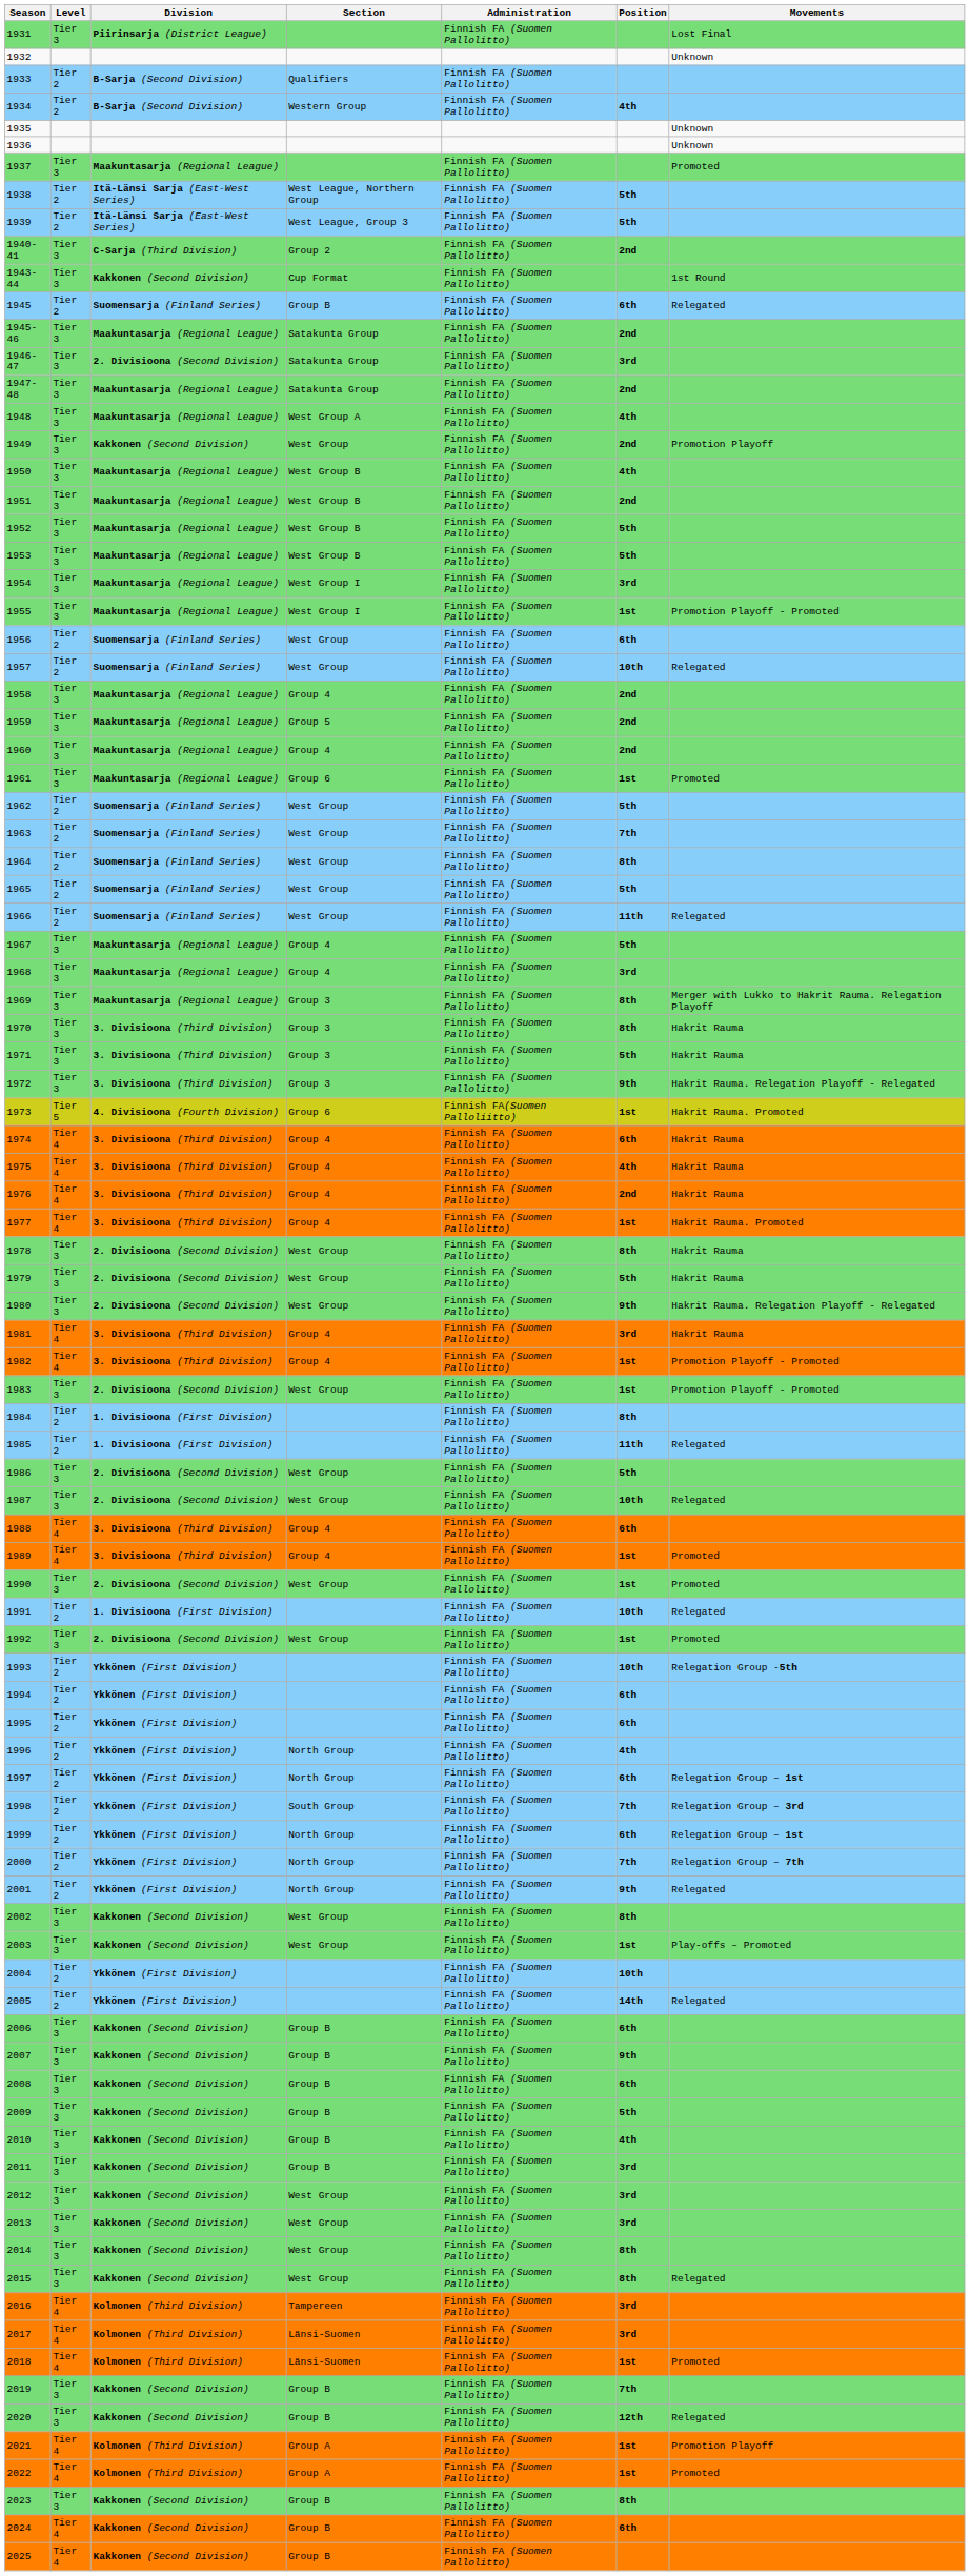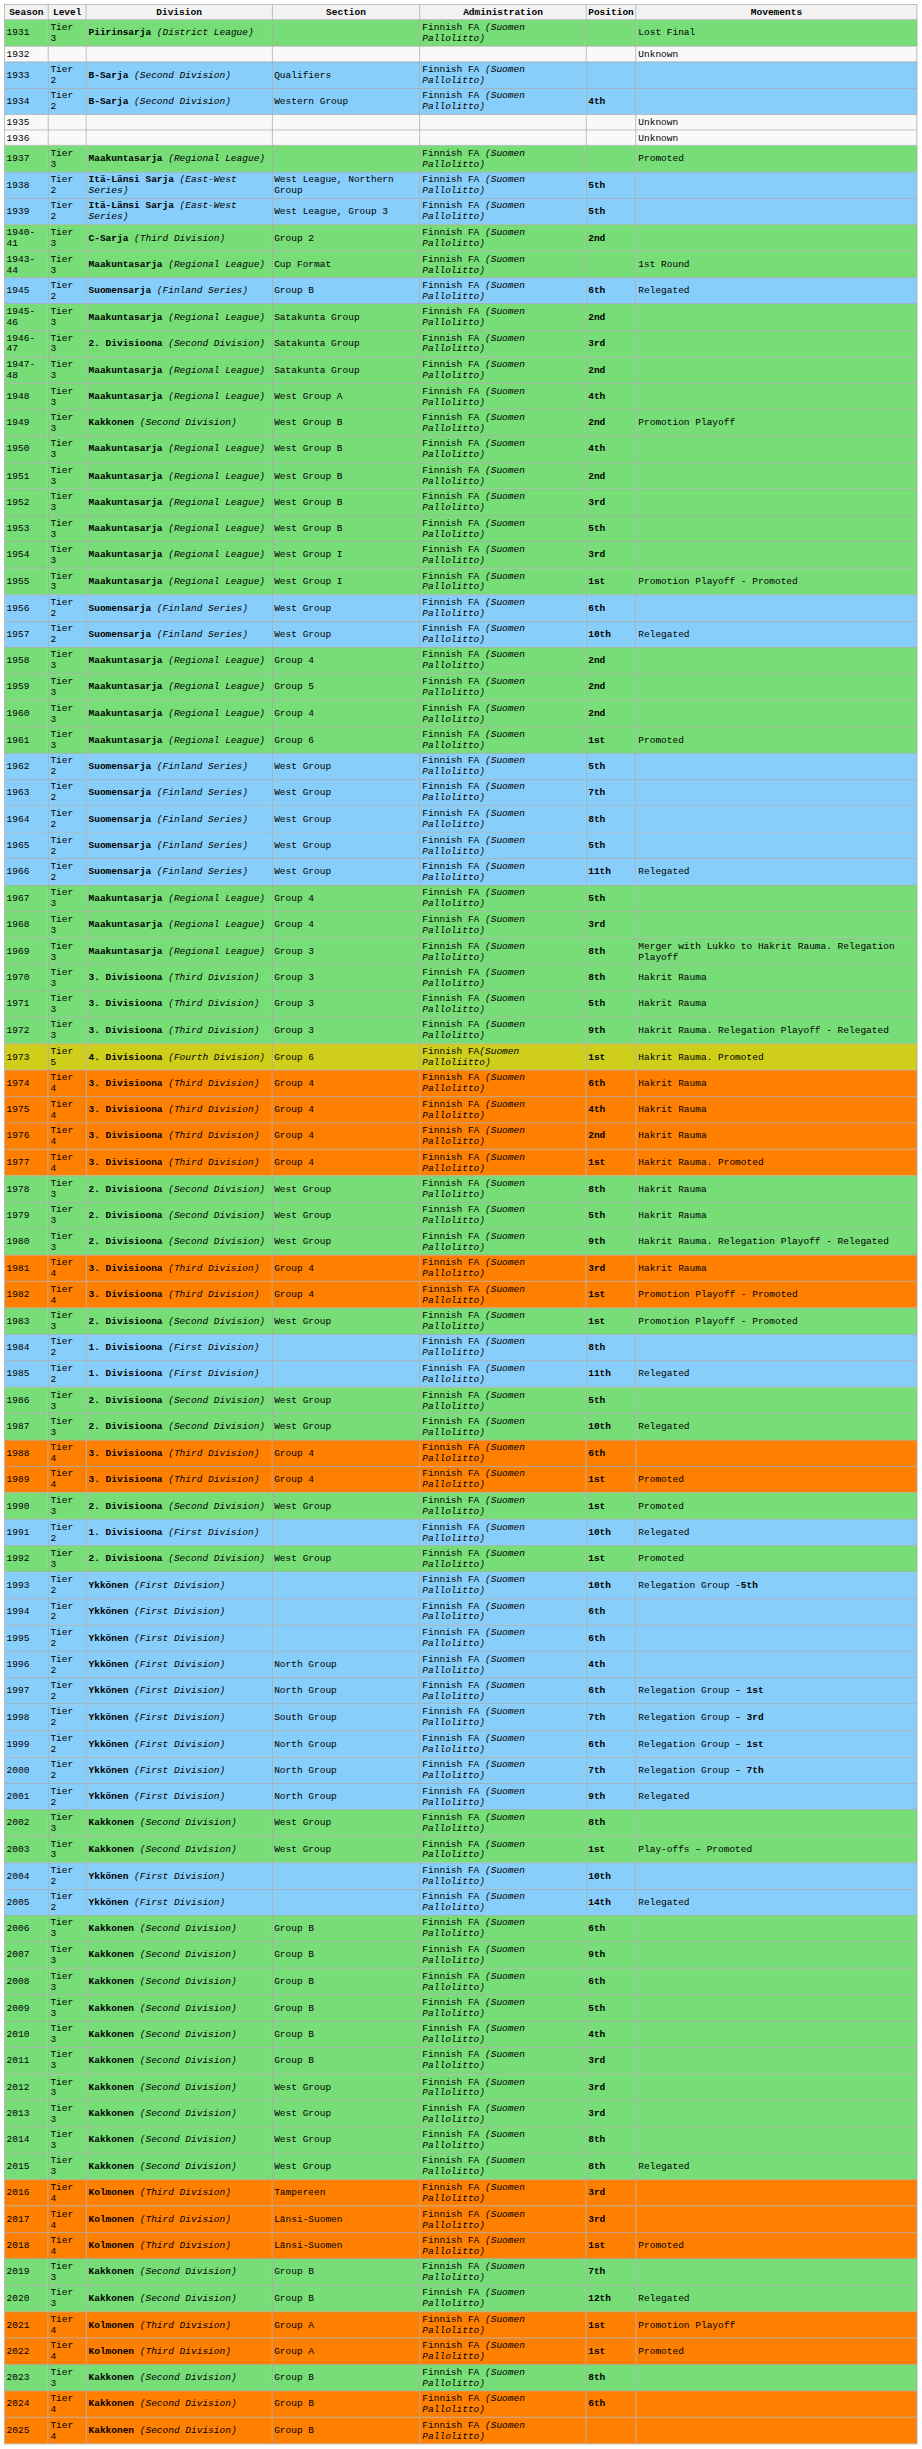1943-44 | Division: Kakkonen (Second Division) -> Maakuntasarja (Regional League)
1949 | Section: West Group -> West Group B
1952 | Position: 5th -> 3rd
